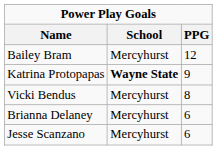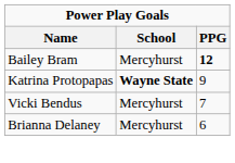Bailey Bram | PPG: normal -> bold
Vicki Bendus | PPG: 8 -> 7
- row: Jesse Scanzano | Mercyhurst | 6
